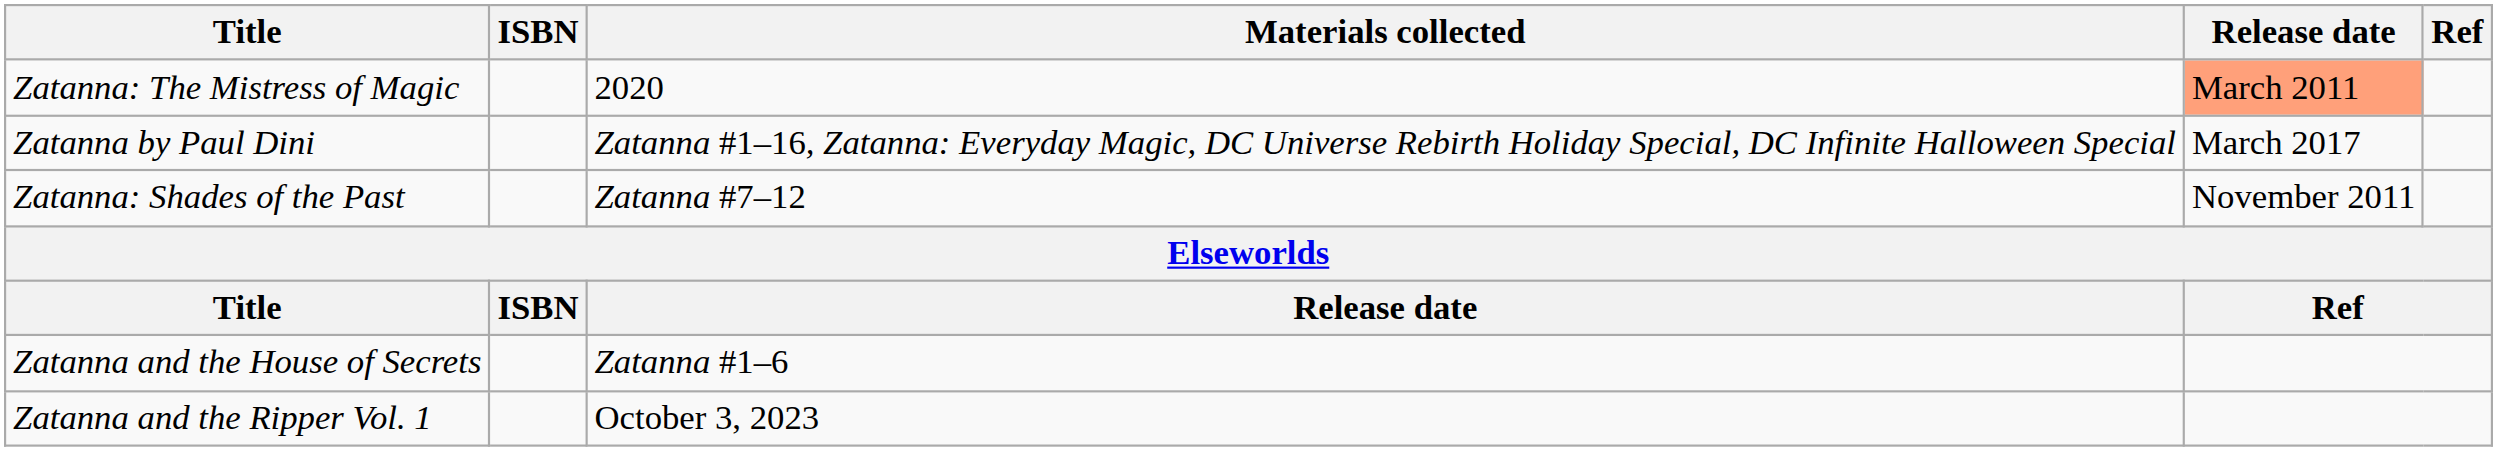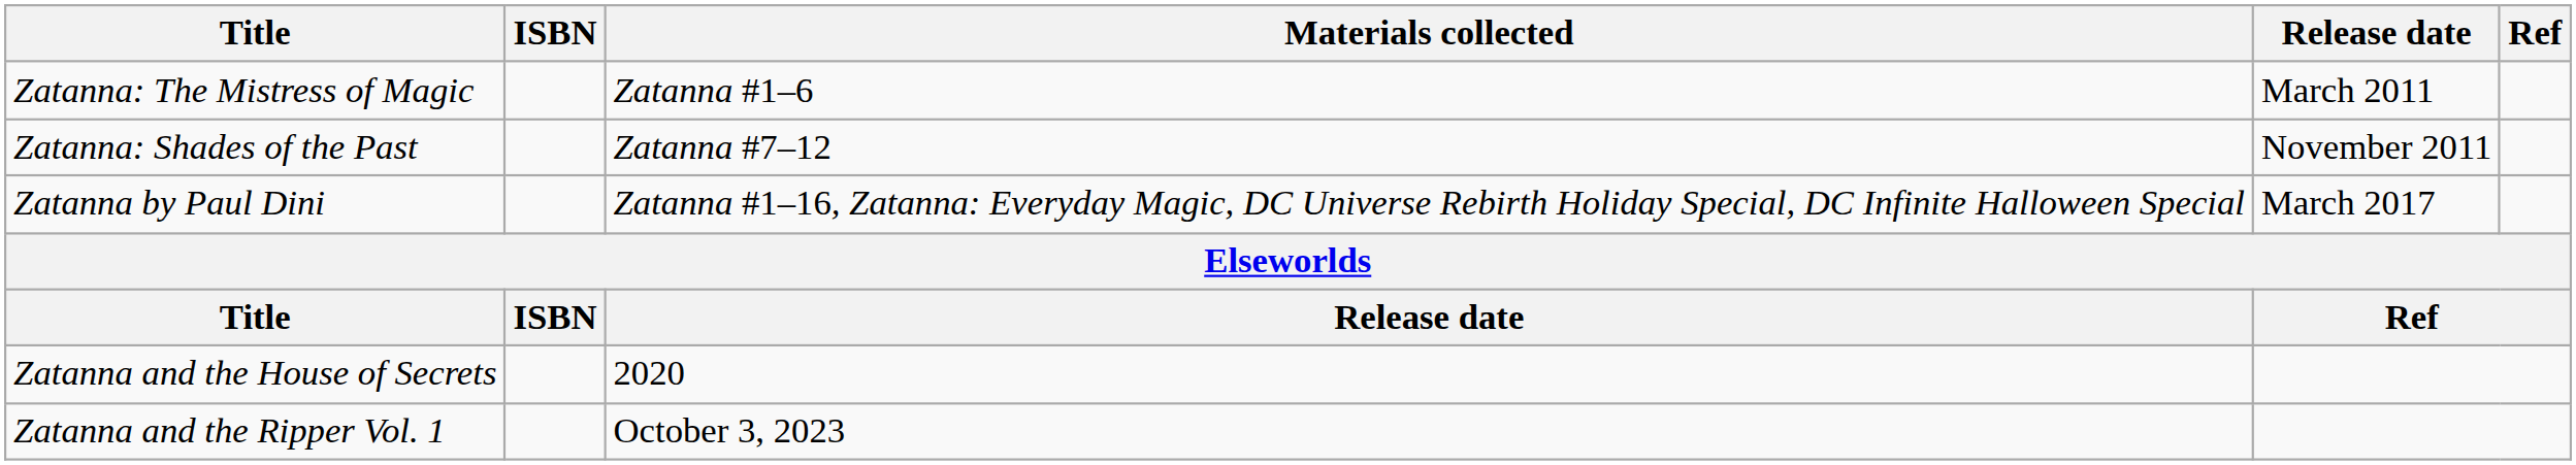Zatanna: The Mistress of Magic | Materials collected: 2020 -> Zatanna #1–6
Zatanna: The Mistress of Magic | Release date: lightsalmon background -> no background
rows swapped: Zatanna: Shades of the Past <-> Zatanna by Paul Dini
Zatanna and the House of Secrets | Materials collected: Zatanna #1–6 -> 2020
